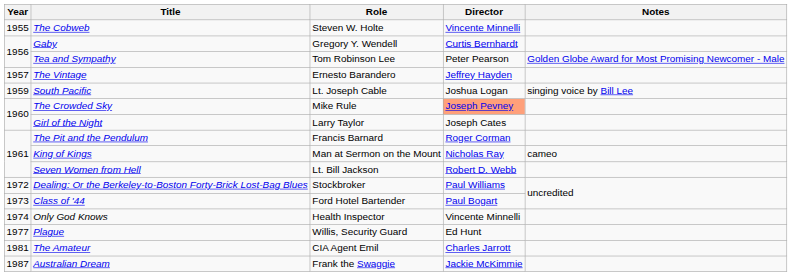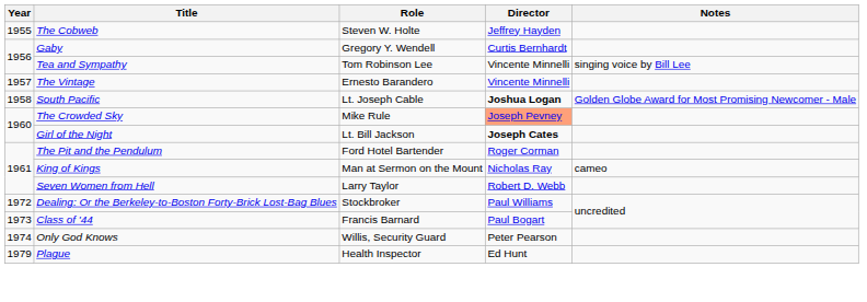The Cobweb | Director: Vincente Minnelli -> Jeffrey Hayden
Tea and Sympathy | Director: Peter Pearson -> Vincente Minnelli
Tea and Sympathy | Notes: Golden Globe Award for Most Promising Newcomer - Male -> singing voice by Bill Lee
The Vintage | Director: Jeffrey Hayden -> Vincente Minnelli
South Pacific | Year: 1959 -> 1958
South Pacific | Director: normal -> bold
South Pacific | Notes: singing voice by Bill Lee -> Golden Globe Award for Most Promising Newcomer - Male
Girl of the Night | Role: Larry Taylor -> Lt. Bill Jackson
Girl of the Night | Director: normal -> bold
The Pit and the Pendulum | Role: Francis Barnard -> Ford Hotel Bartender
Seven Women from Hell | Role: Lt. Bill Jackson -> Larry Taylor
Class of '44 | Role: Ford Hotel Bartender -> Francis Barnard
Only God Knows | Role: Health Inspector -> Willis, Security Guard
Only God Knows | Director: Vincente Minnelli -> Peter Pearson
Plague | Year: 1977 -> 1979
Plague | Role: Willis, Security Guard -> Health Inspector
- row: 1981 | The Amateur | CIA Agent Emil | Charles Jarrott
- row: 1987 | Australian Dream | Frank the Swaggie | Jackie McKimmie
